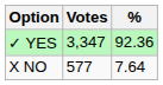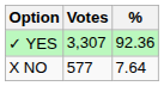✓ YES | Votes: 3,347 -> 3,307
